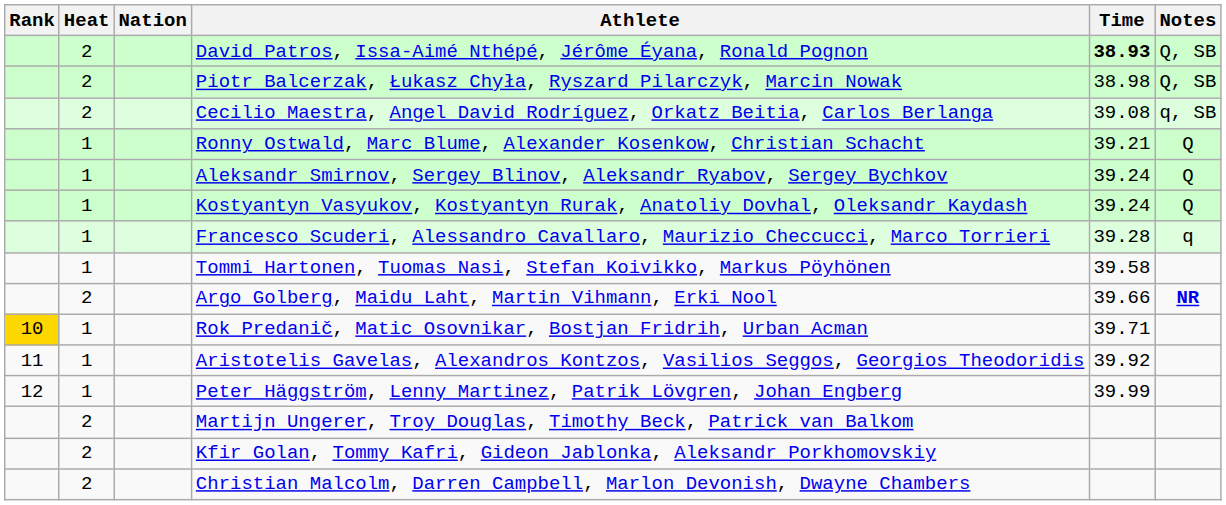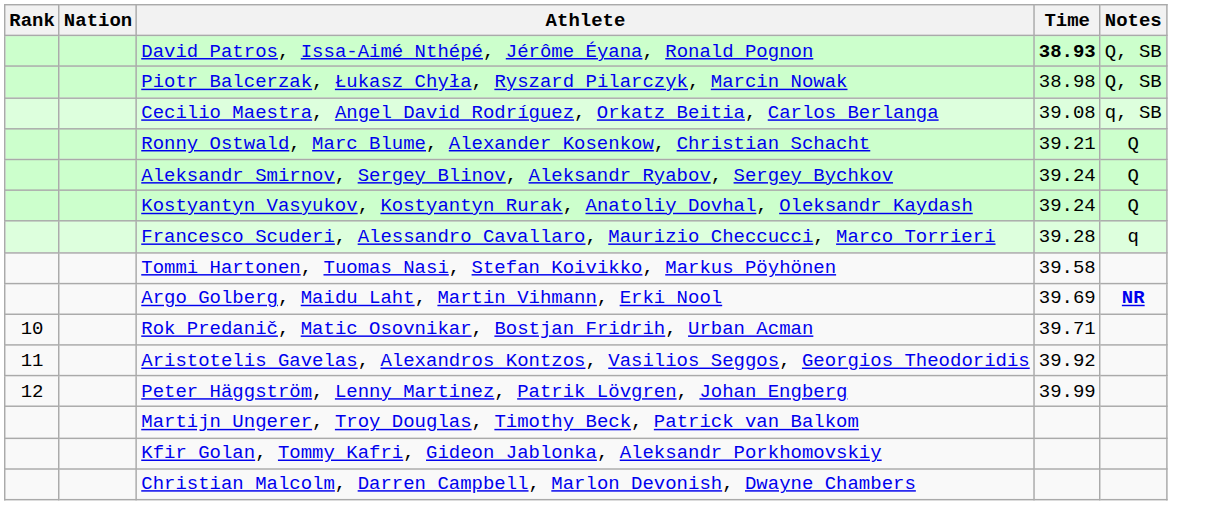- column: Heat | 2 | 2 | 2 | 1 | 1 | 1 | 1 | 1 | 2 | 1 | 1 | 1 | 2 | 2 | 2
Argo Golberg, Maidu Laht, Martin Vihmann, Erki Nool | Time: 39.66 -> 39.69
Rok Predanič, Matic Osovnikar, Bostjan Fridrih, Urban Acman | Rank: gold background -> no background
